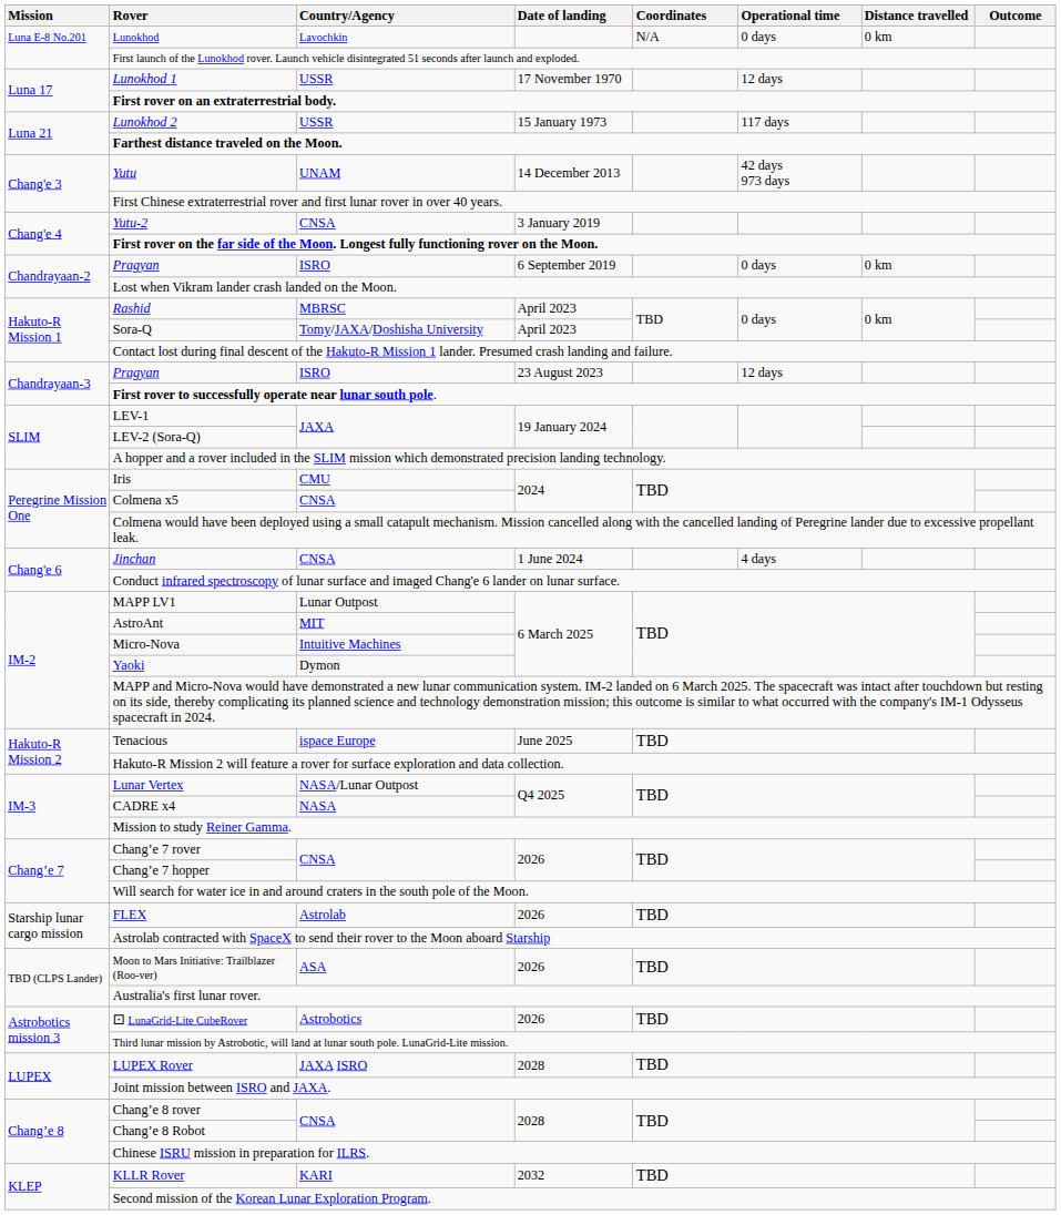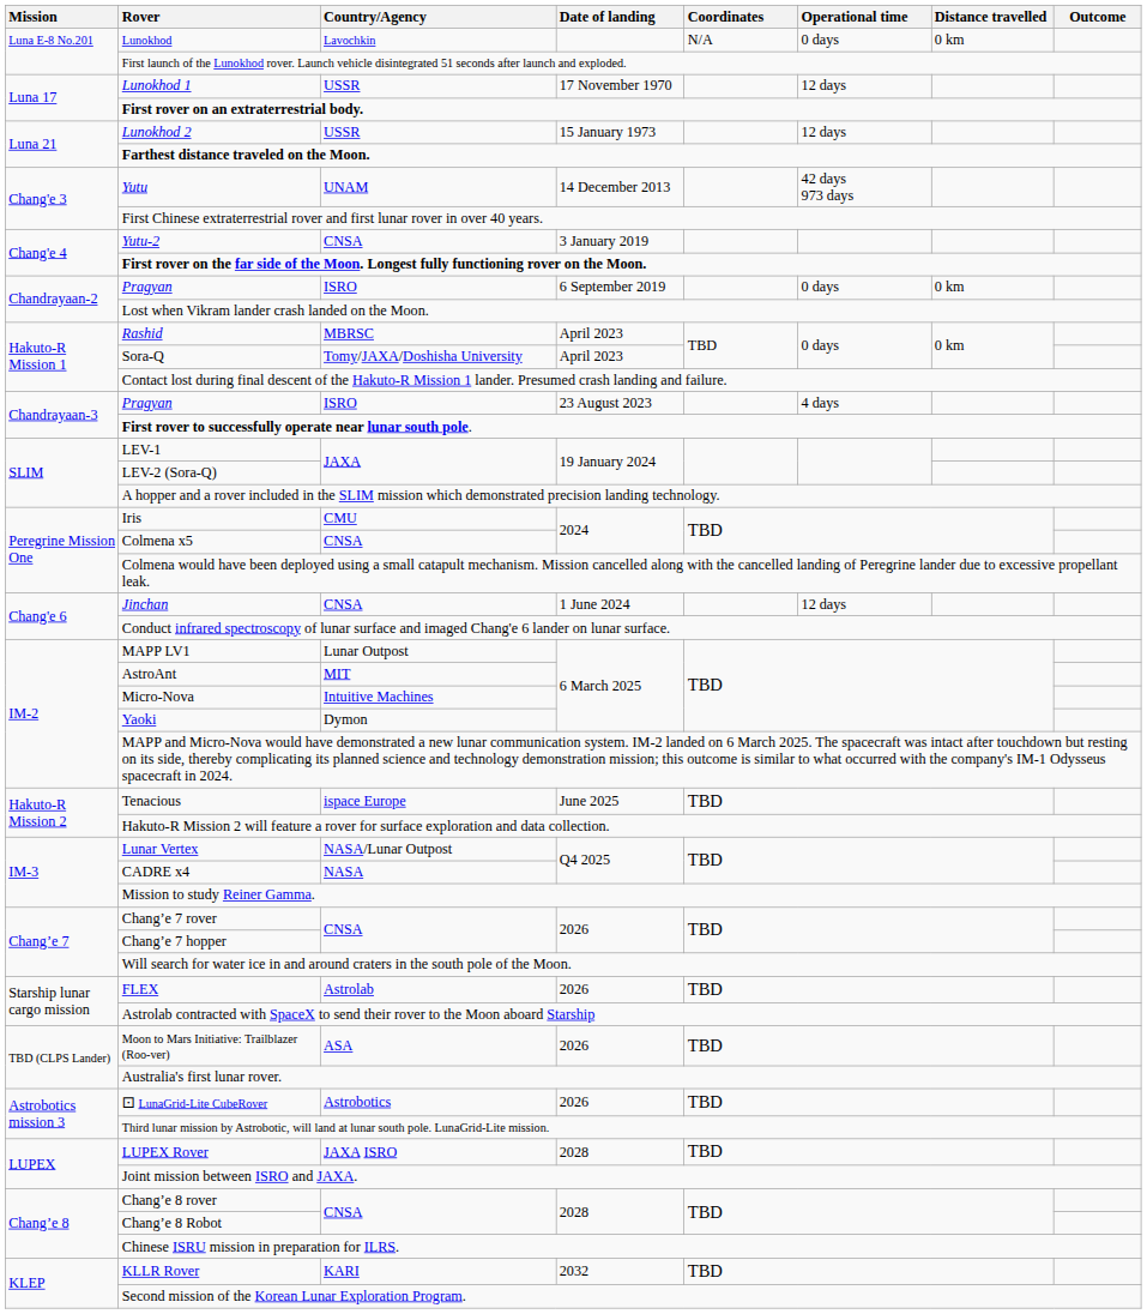Lunokhod 2 | Operational time: 117 days -> 12 days
Pragyan / 23 August 2023 | Operational time: 12 days -> 4 days
Jinchan | Operational time: 4 days -> 12 days
